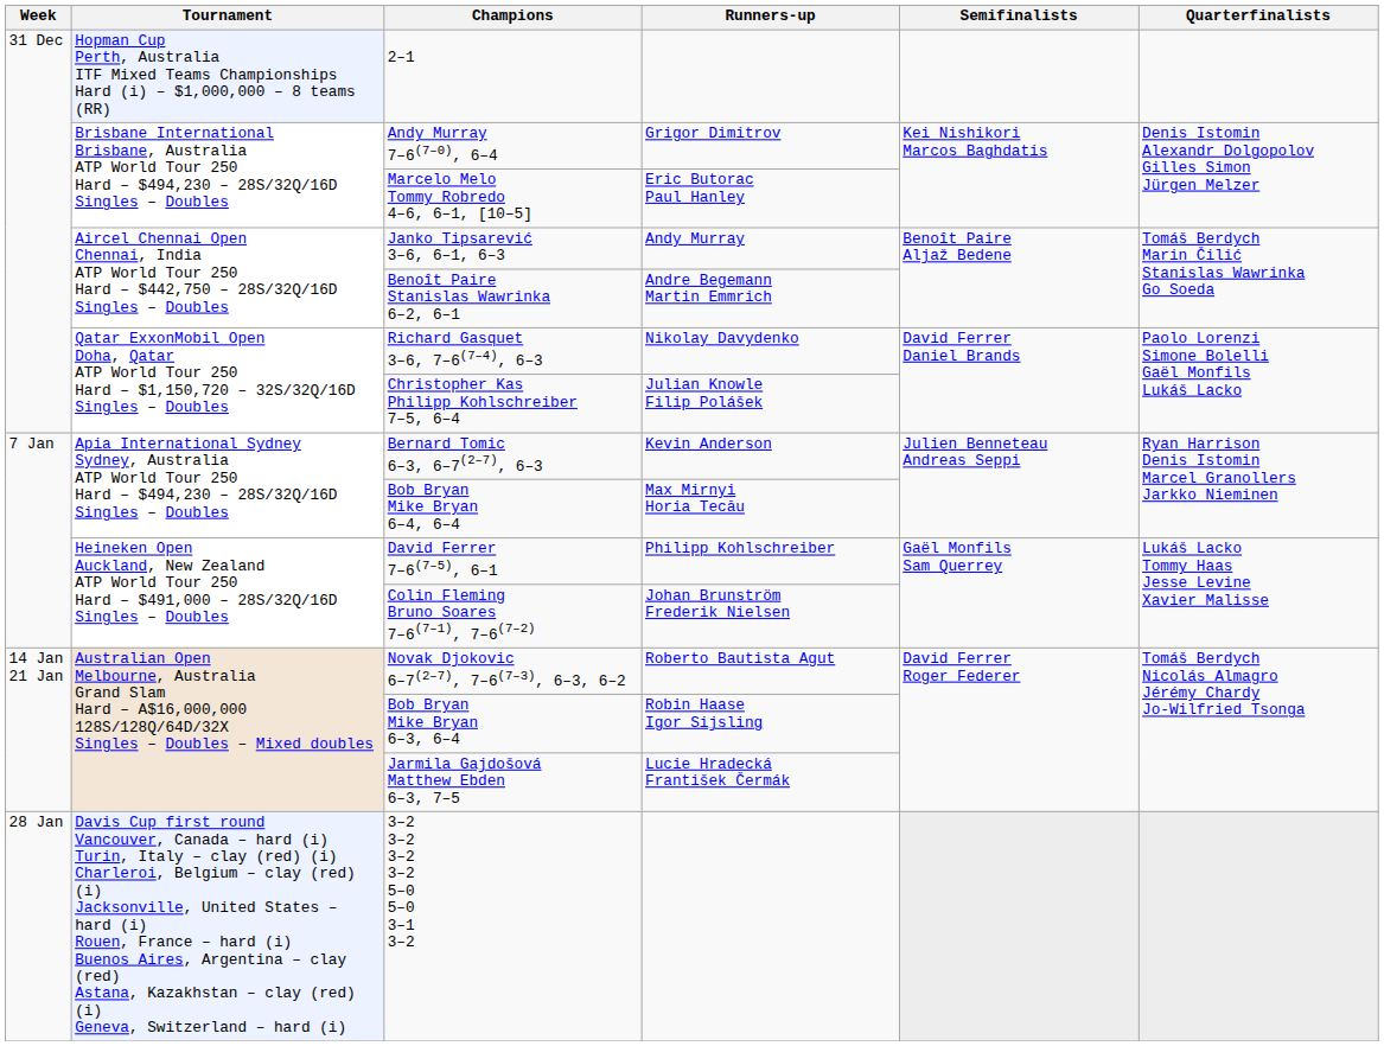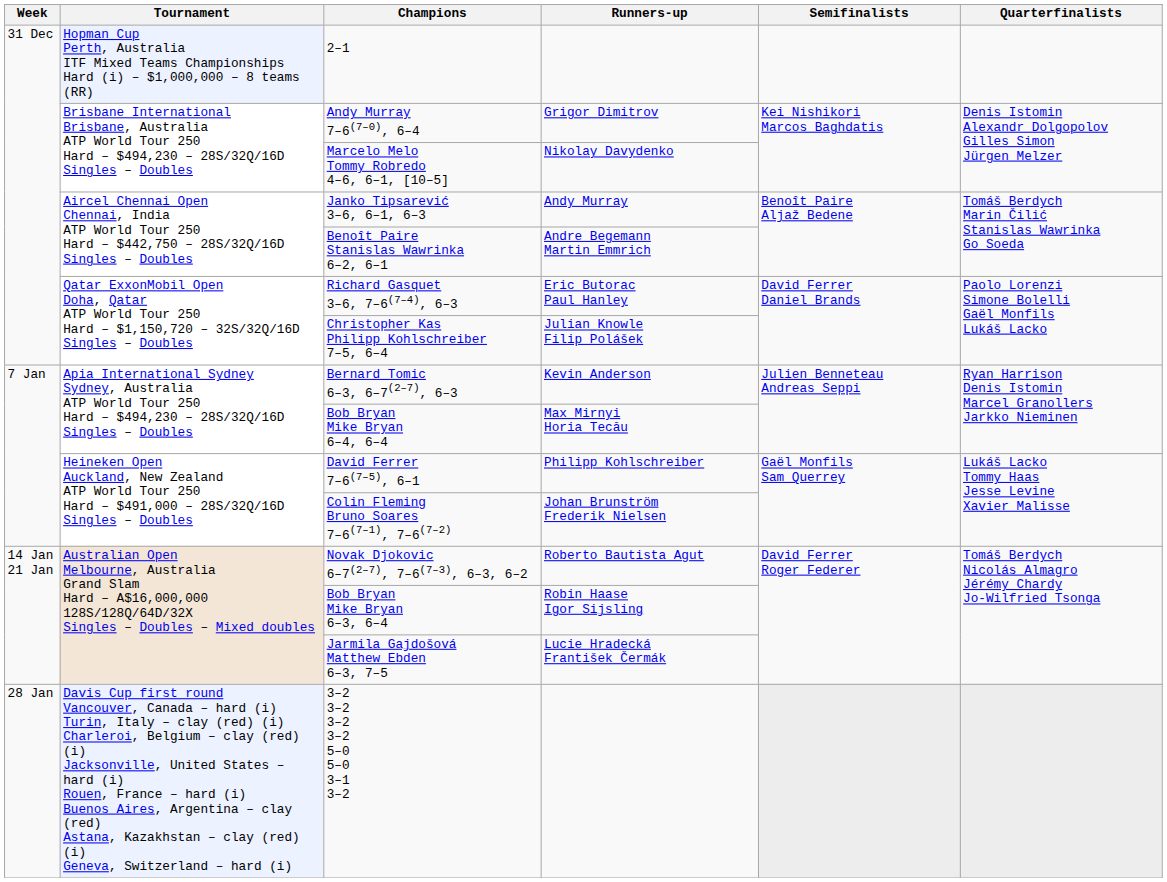Marcelo Melo Tommy Robredo 4–6, 6–1, [10–5] | Runners-up: Eric Butorac Paul Hanley -> Nikolay Davydenko
Richard Gasquet 3–6, 7–6(7–4), 6–3 | Runners-up: Nikolay Davydenko -> Eric Butorac Paul Hanley
